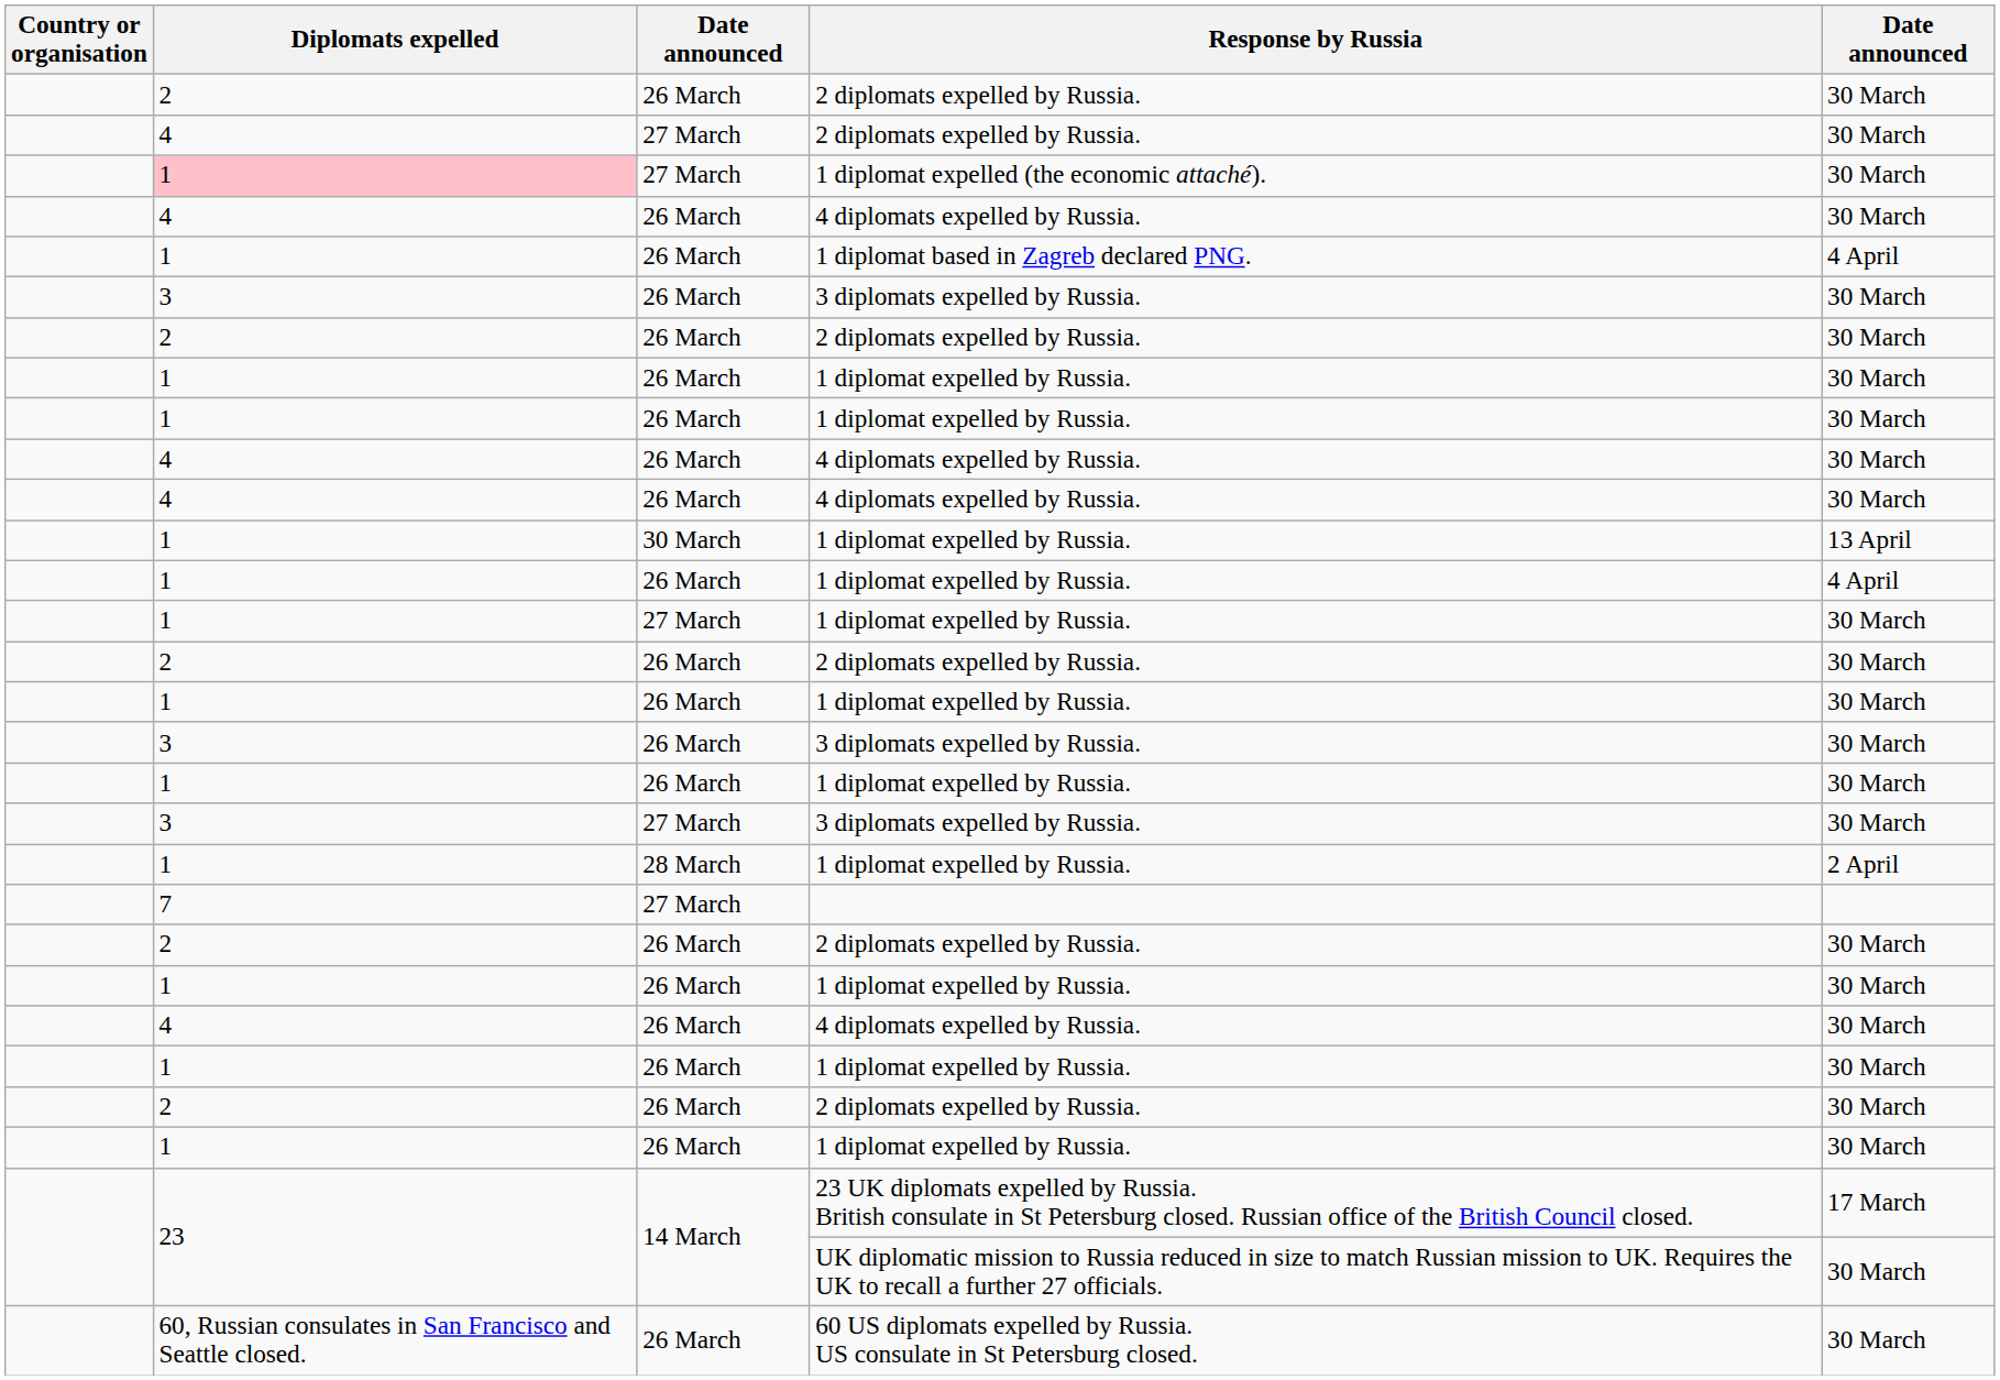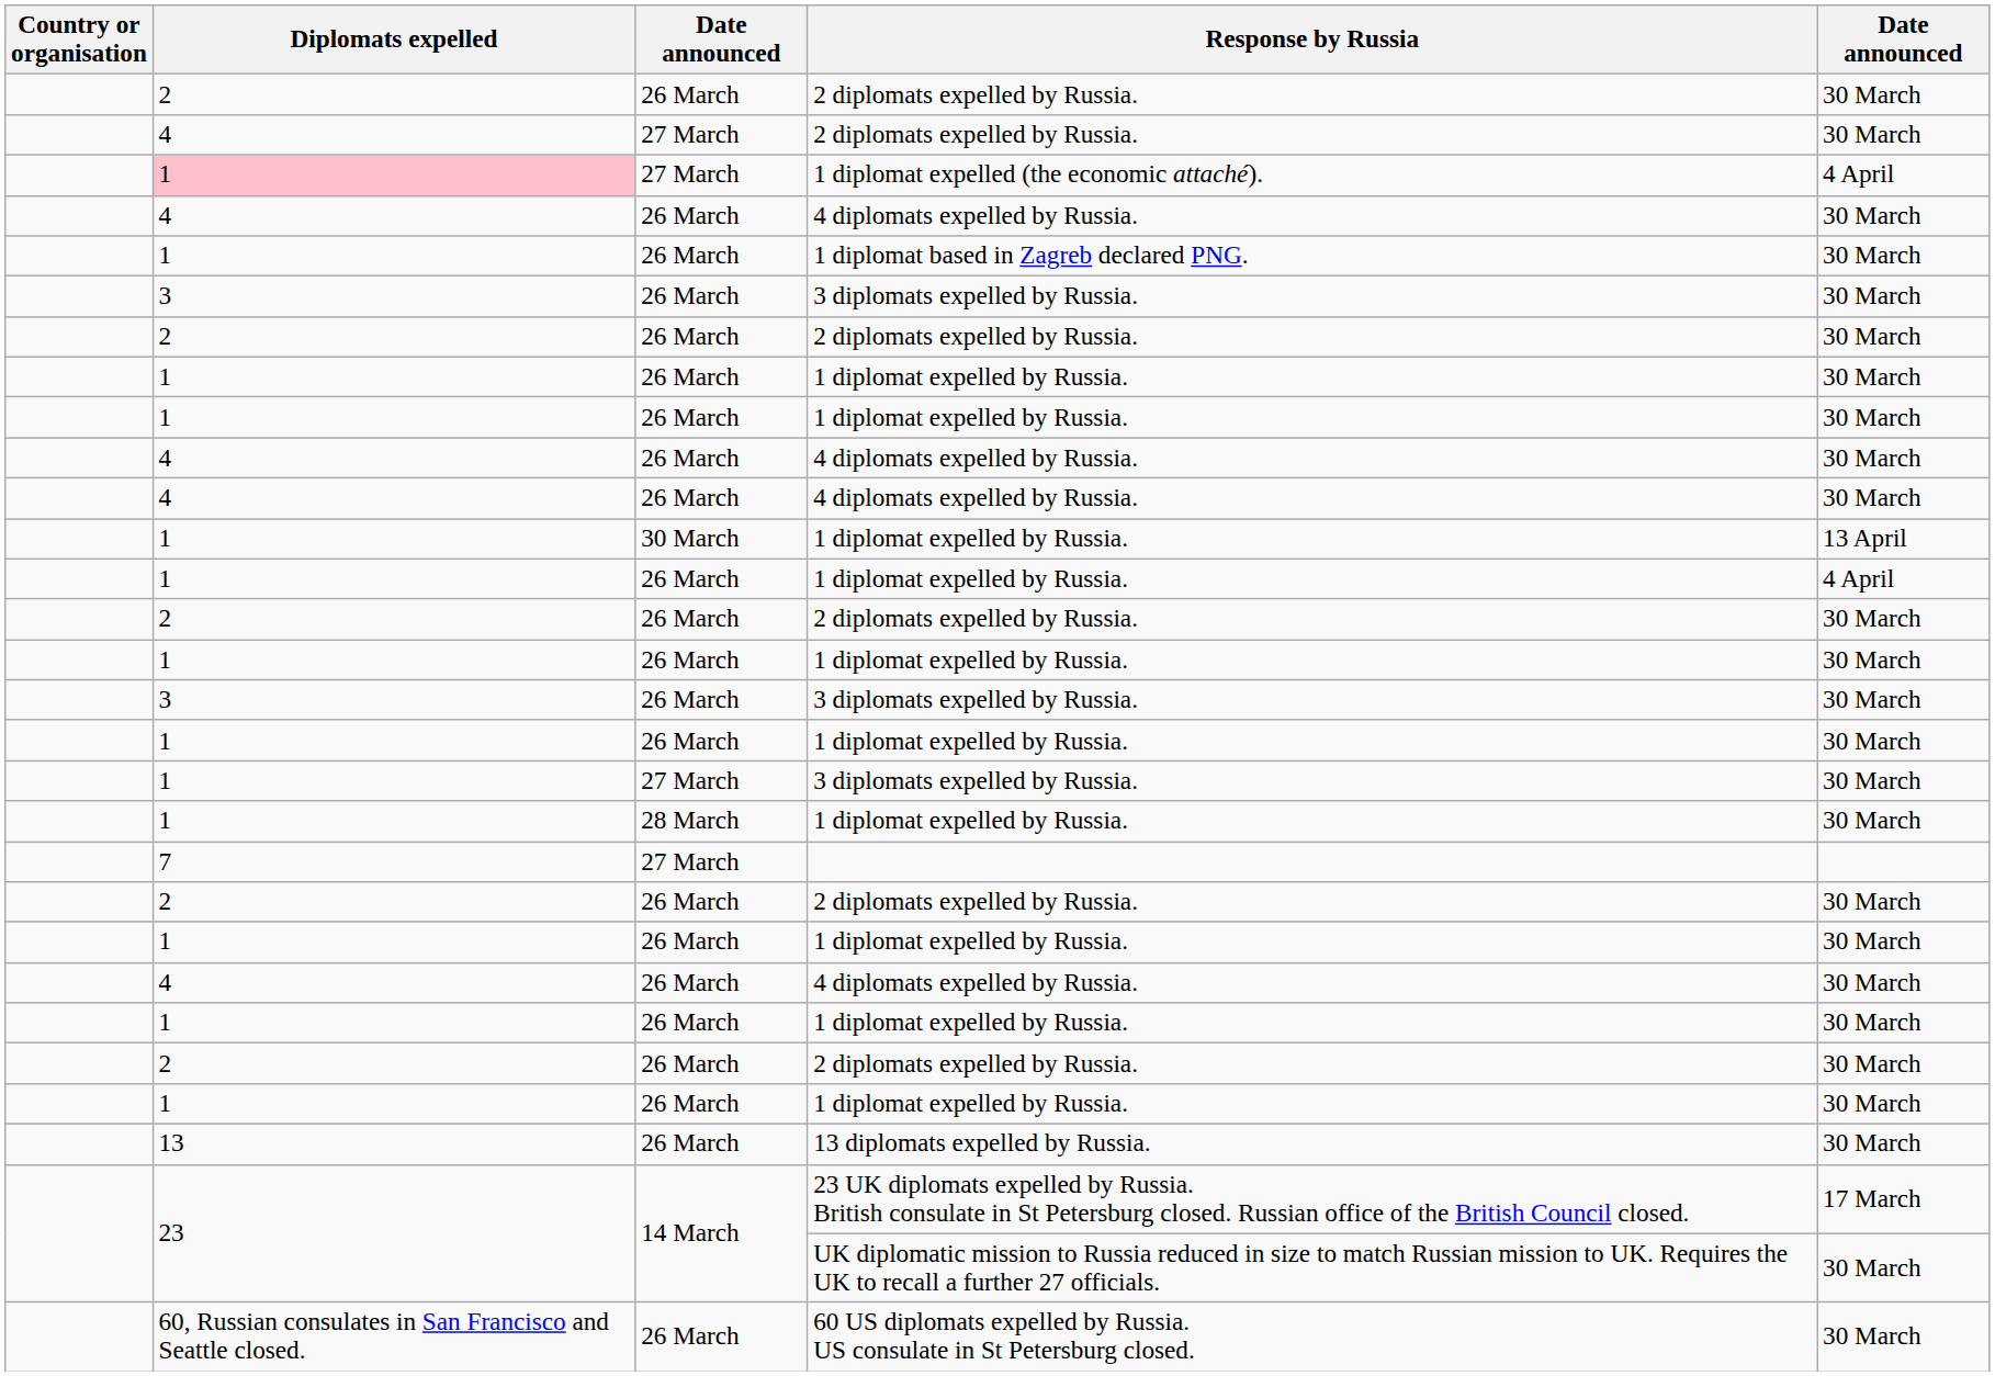1 diplomat expelled (the economic attaché). | column 5: 30 March -> 4 April
1 diplomat based in Zagreb declared PNG. | column 5: 4 April -> 30 March
- row: 1 | 27 March | 1 diplomat expelled by Russia. | 30 March
27 March / 3 diplomats expelled by Russia. | Diplomats expelled: 3 -> 1
28 March / 1 diplomat expelled by Russia. | column 5: 2 April -> 30 March
+ row: 13 | 26 March | 13 diplomats expelled by Russia. | 30 March
